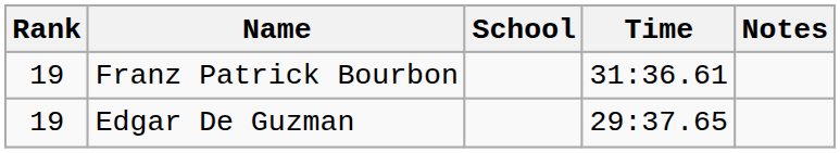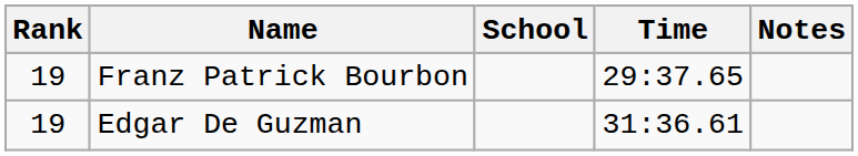Franz Patrick Bourbon | Time: 31:36.61 -> 29:37.65
Edgar De Guzman | Time: 29:37.65 -> 31:36.61
